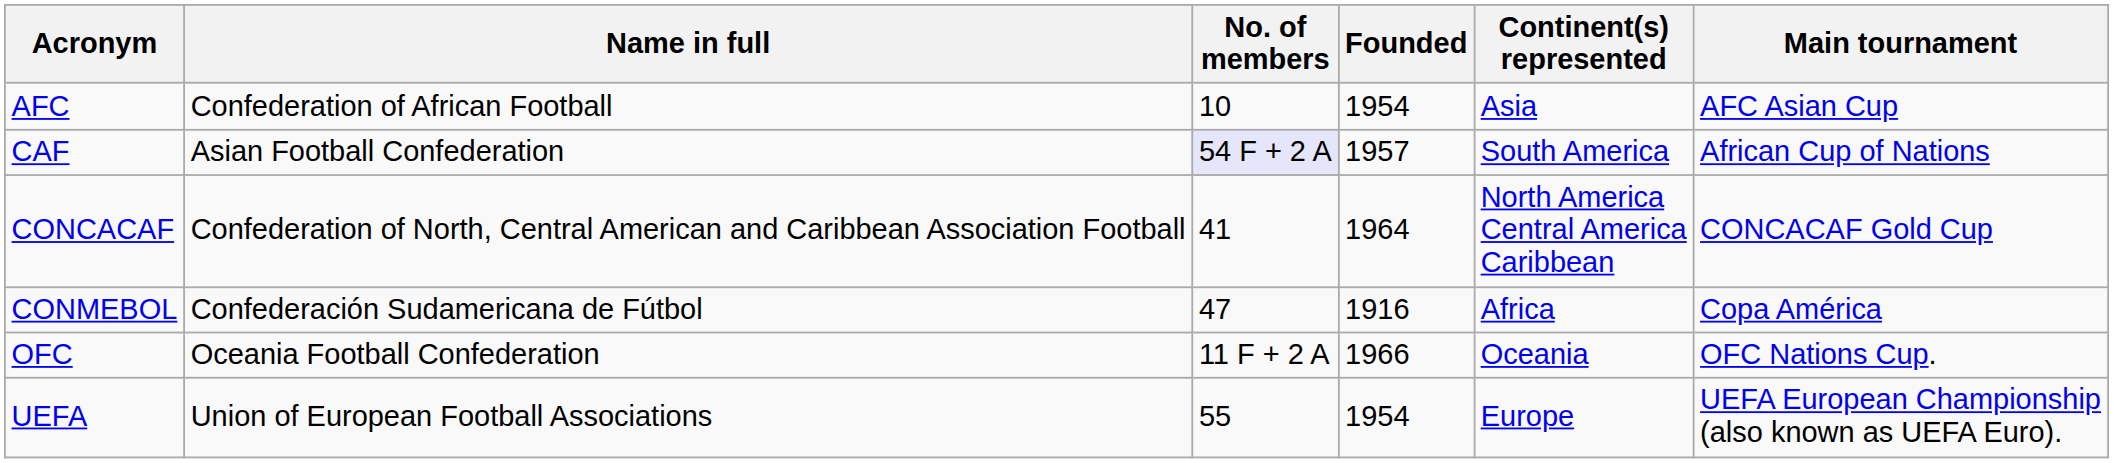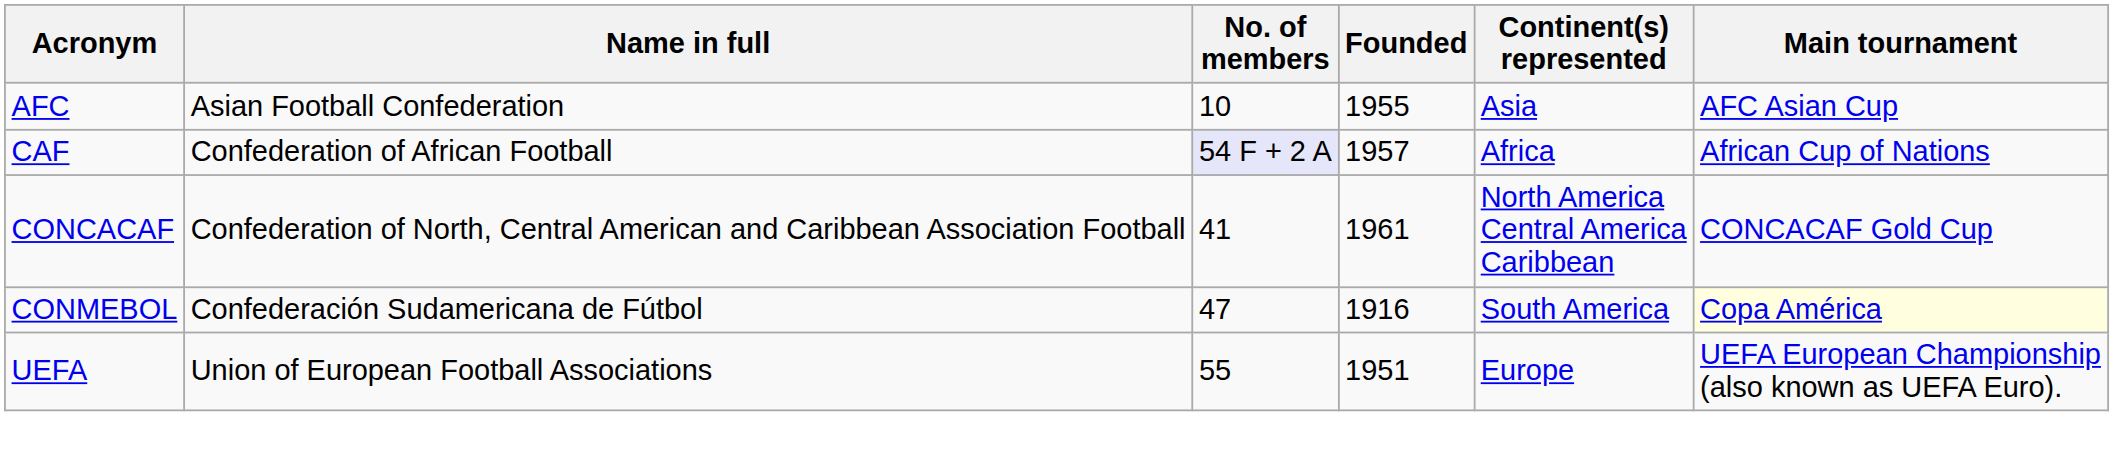AFC | Name in full: Confederation of African Football -> Asian Football Confederation
AFC | Founded: 1954 -> 1955
CAF | Name in full: Asian Football Confederation -> Confederation of African Football
CAF | Continent(s) represented: South America -> Africa
CONCACAF | Founded: 1964 -> 1961
CONMEBOL | Continent(s) represented: Africa -> South America
CONMEBOL | Main tournament: no background -> lightyellow background
- row: OFC | Oceania Football Confederation | 11 F + 2 A | 1966 | Oceania | OFC Nations Cup.
UEFA | Founded: 1954 -> 1951
